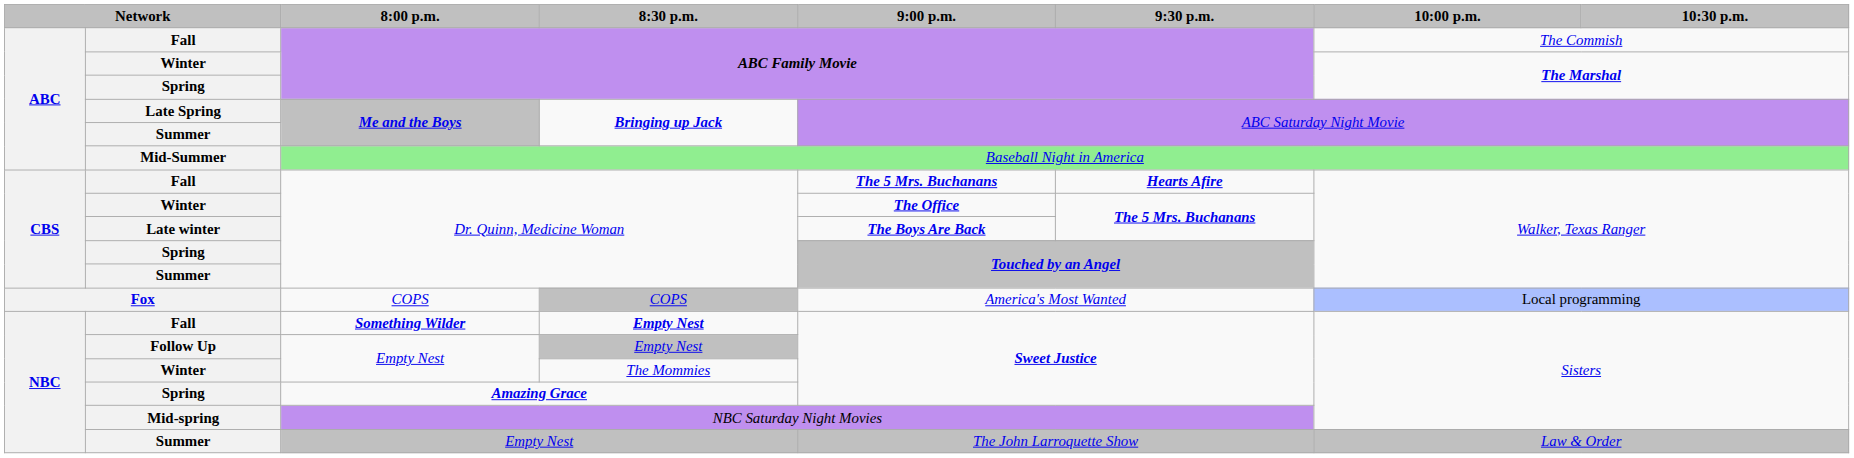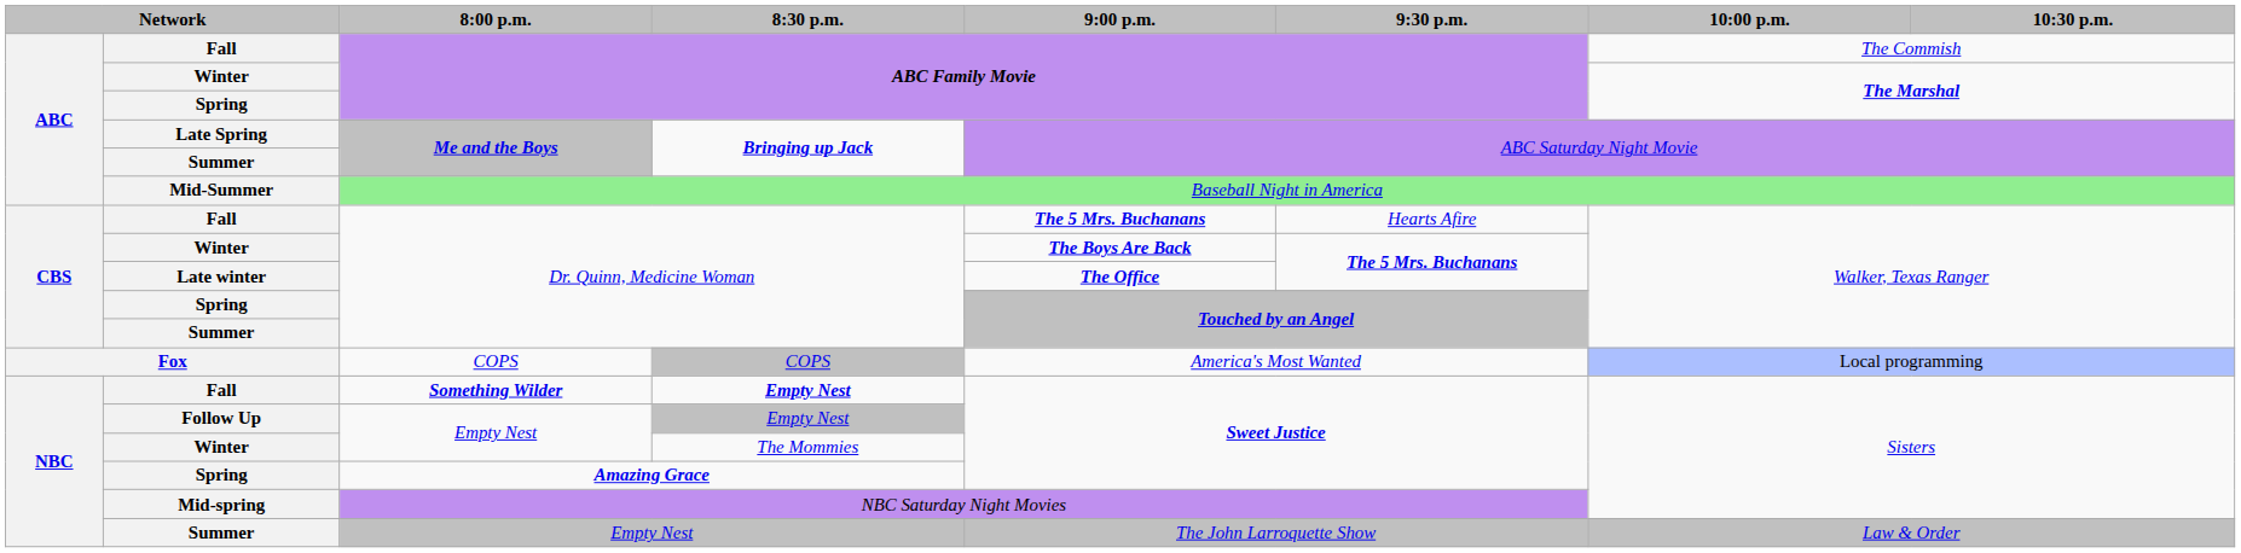Fall / Dr. Quinn, Medicine Woman | 9:30 p.m.: bold -> normal
Winter / Dr. Quinn, Medicine Woman | 9:00 p.m.: The Office -> The Boys Are Back
Late winter | 9:00 p.m.: The Boys Are Back -> The Office
